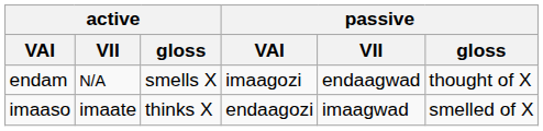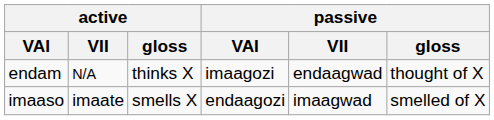endam | active / gloss: smells X -> thinks X
imaaso | active / gloss: thinks X -> smells X
